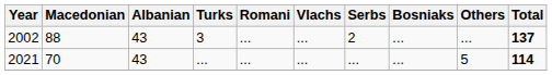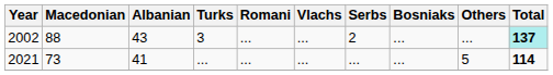2002 | Total: no background -> paleturquoise background
2021 | Macedonian: 70 -> 73
2021 | Albanian: 43 -> 41
